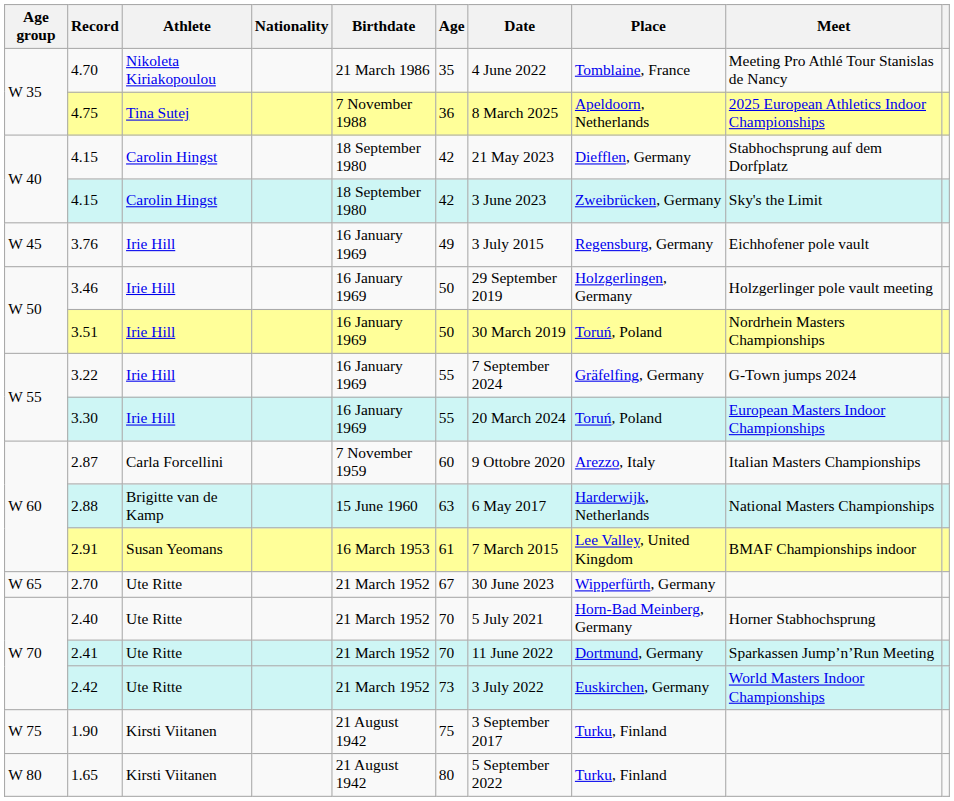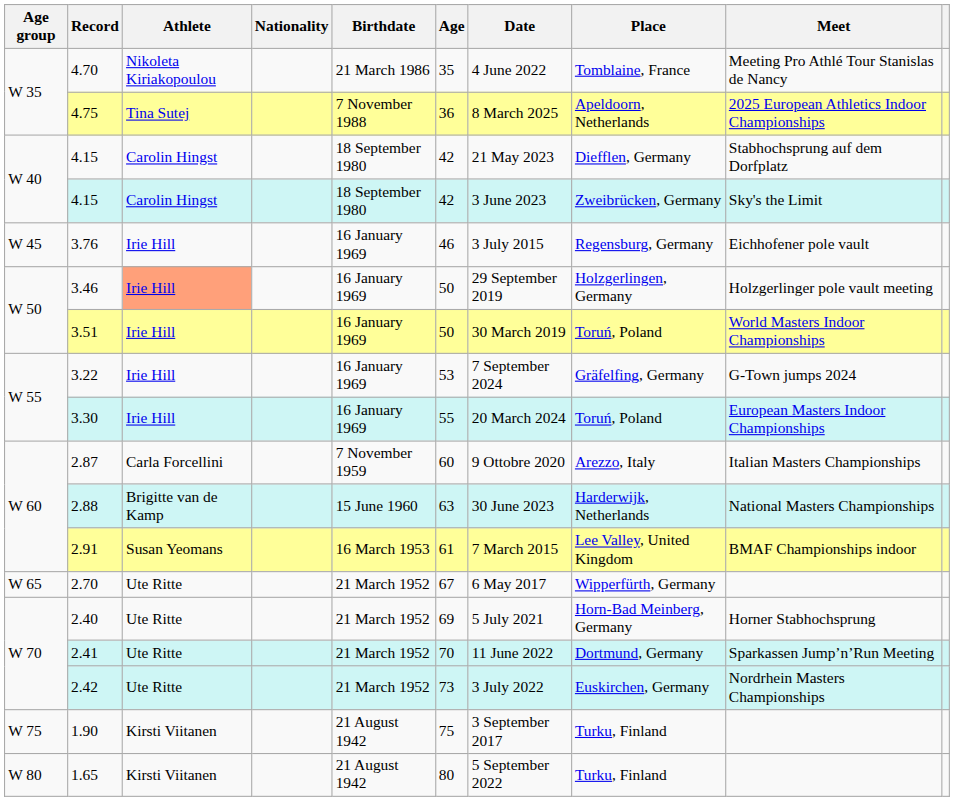3.76 | Age: 49 -> 46
3.46 | Athlete: no background -> lightsalmon background
3.51 | Meet: Nordrhein Masters Championships -> World Masters Indoor Championships
3.22 | Age: 55 -> 53
2.88 | Date: 6 May 2017 -> 30 June 2023
2.70 | Date: 30 June 2023 -> 6 May 2017
2.40 | Age: 70 -> 69
2.42 | Meet: World Masters Indoor Championships -> Nordrhein Masters Championships
